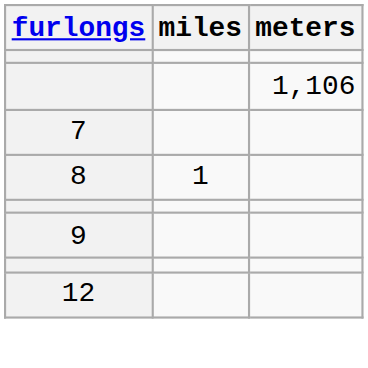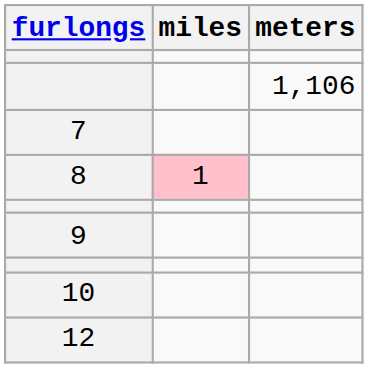8 | miles: no background -> pink background
+ row: 10
